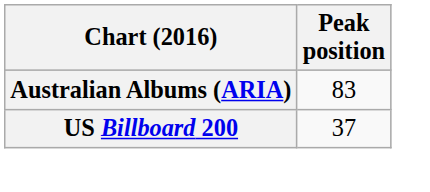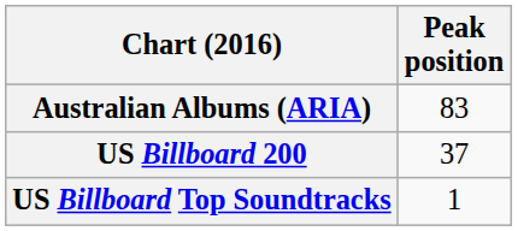+ row: US Billboard Top Soundtracks | 1
